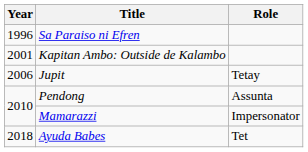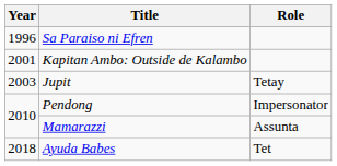Jupit | Year: 2006 -> 2003
Pendong | Role: Assunta -> Impersonator
Mamarazzi | Role: Impersonator -> Assunta
